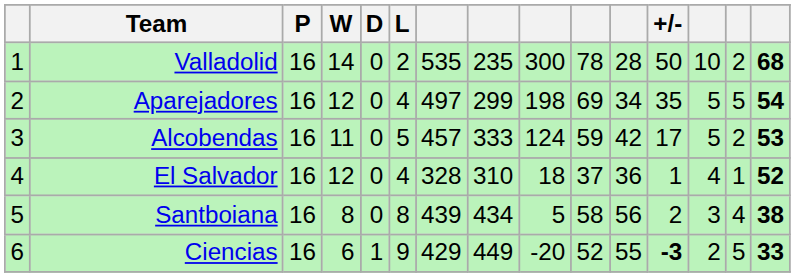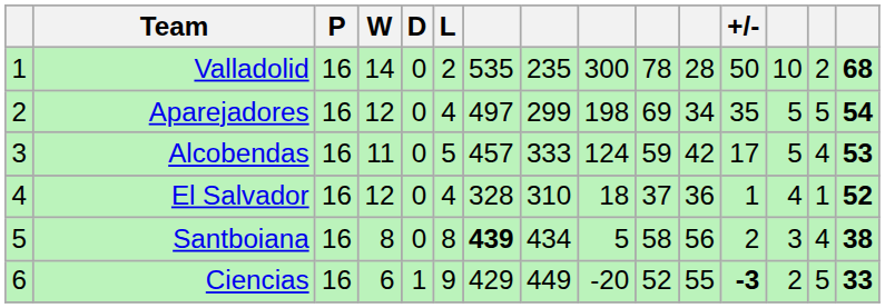Alcobendas | column 14: 2 -> 4
Santboiana | column 7: normal -> bold
